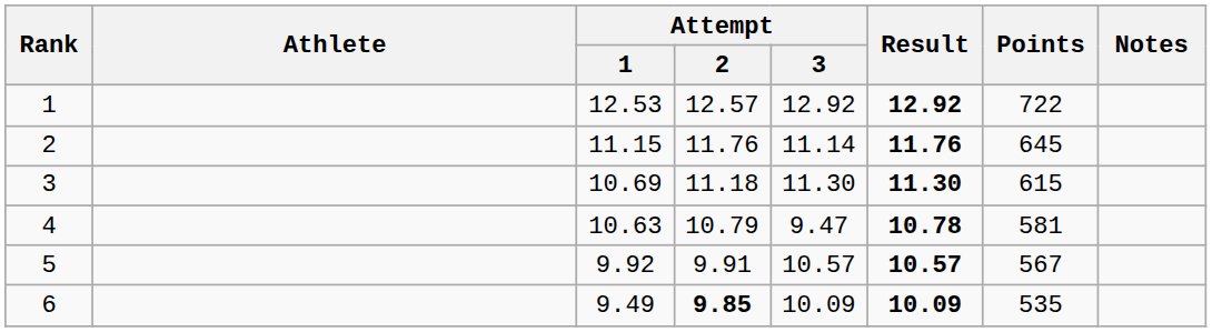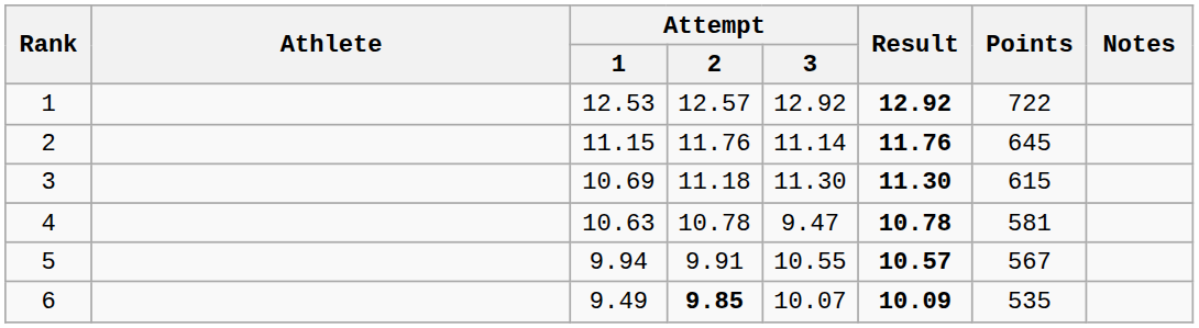4 | Attempt / 2: 10.79 -> 10.78
5 | Attempt / 1: 9.92 -> 9.94
5 | Attempt / 3: 10.57 -> 10.55
6 | Attempt / 3: 10.09 -> 10.07
